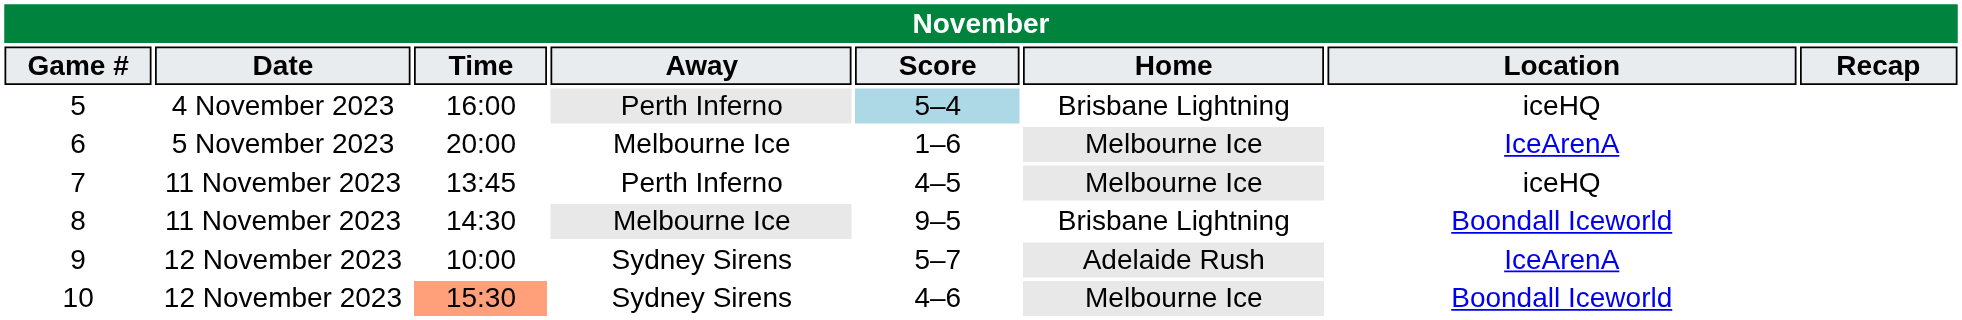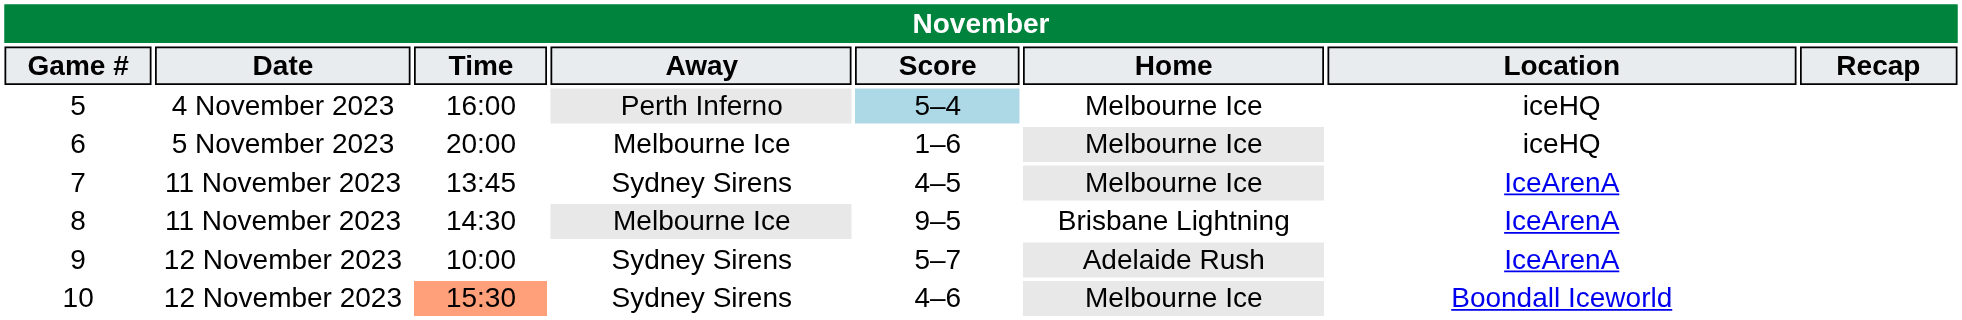5 | Home: Brisbane Lightning -> Melbourne Ice
6 | Location: IceArenA -> iceHQ
7 | Away: Perth Inferno -> Sydney Sirens
7 | Location: iceHQ -> IceArenA
8 | Location: Boondall Iceworld -> IceArenA
